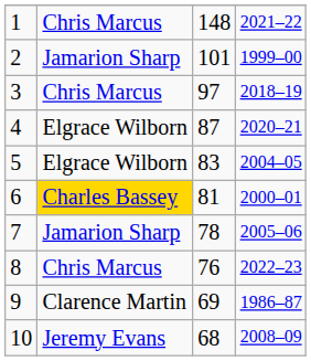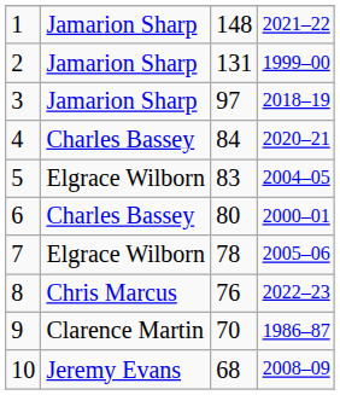1 | column 2: Chris Marcus -> Jamarion Sharp
2 | column 3: 101 -> 131
3 | column 2: Chris Marcus -> Jamarion Sharp
4 | column 2: Elgrace Wilborn -> Charles Bassey
4 | column 3: 87 -> 84
6 | column 2: gold background -> no background
6 | column 3: 81 -> 80
7 | column 2: Jamarion Sharp -> Elgrace Wilborn
9 | column 3: 69 -> 70
